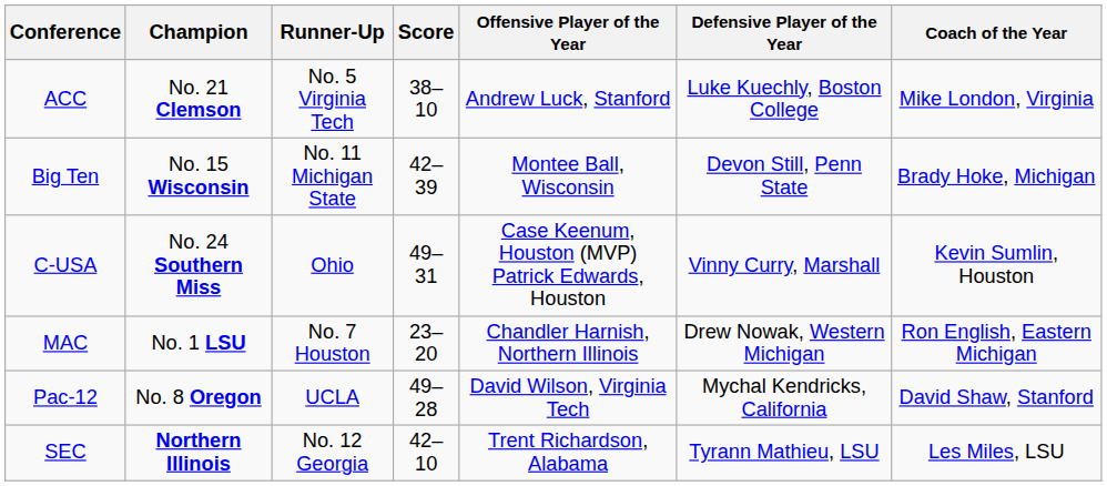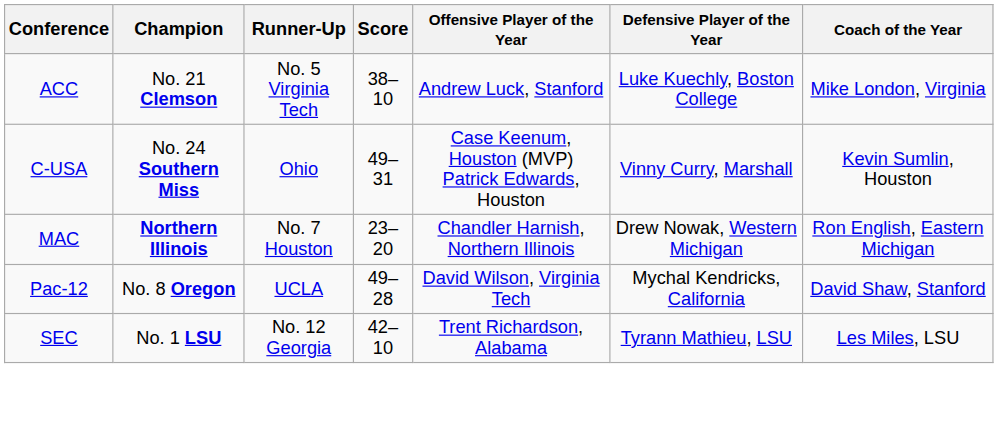- row: Big Ten | No. 15 Wisconsin | No. 11 Michigan State | 42–39 | Montee Ball, Wisconsin | Devon Still, Penn State | Brady Hoke, Michigan
MAC | Champion: No. 1 LSU -> Northern Illinois
SEC | Champion: Northern Illinois -> No. 1 LSU
